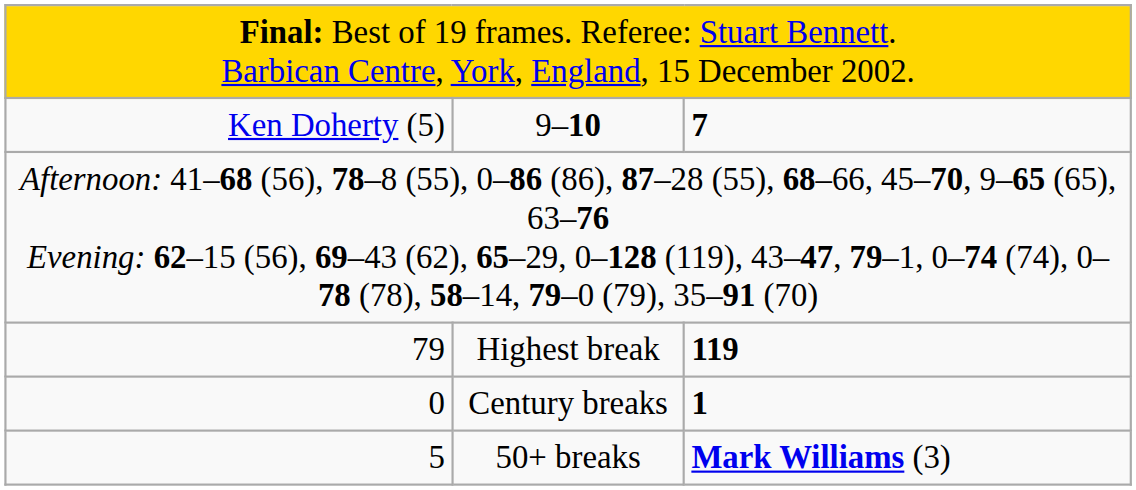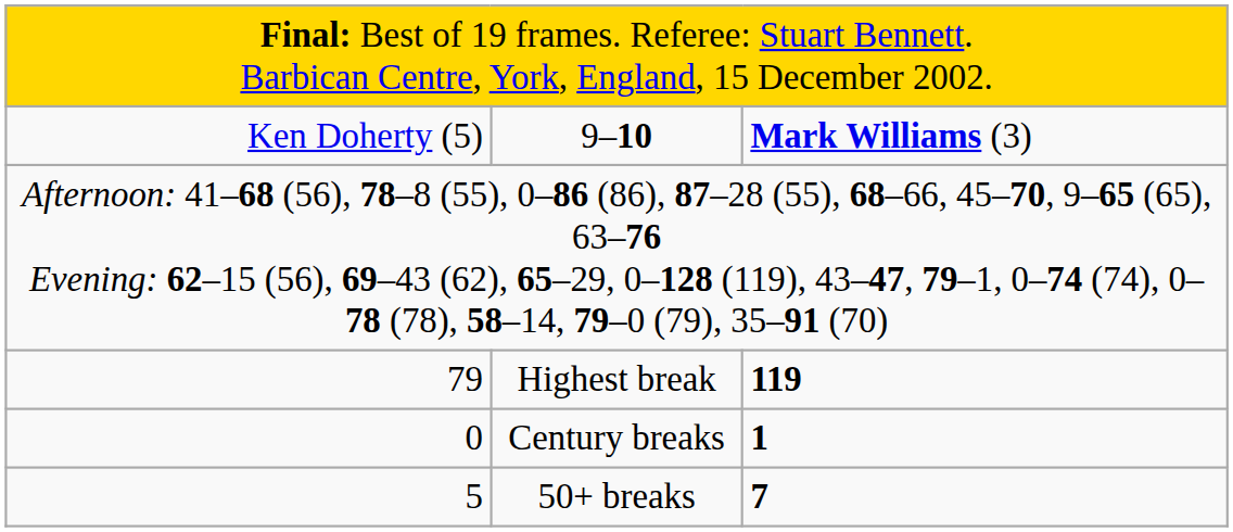9–10 | column 3: 7 -> Mark Williams (3)
50+ breaks | column 3: Mark Williams (3) -> 7
